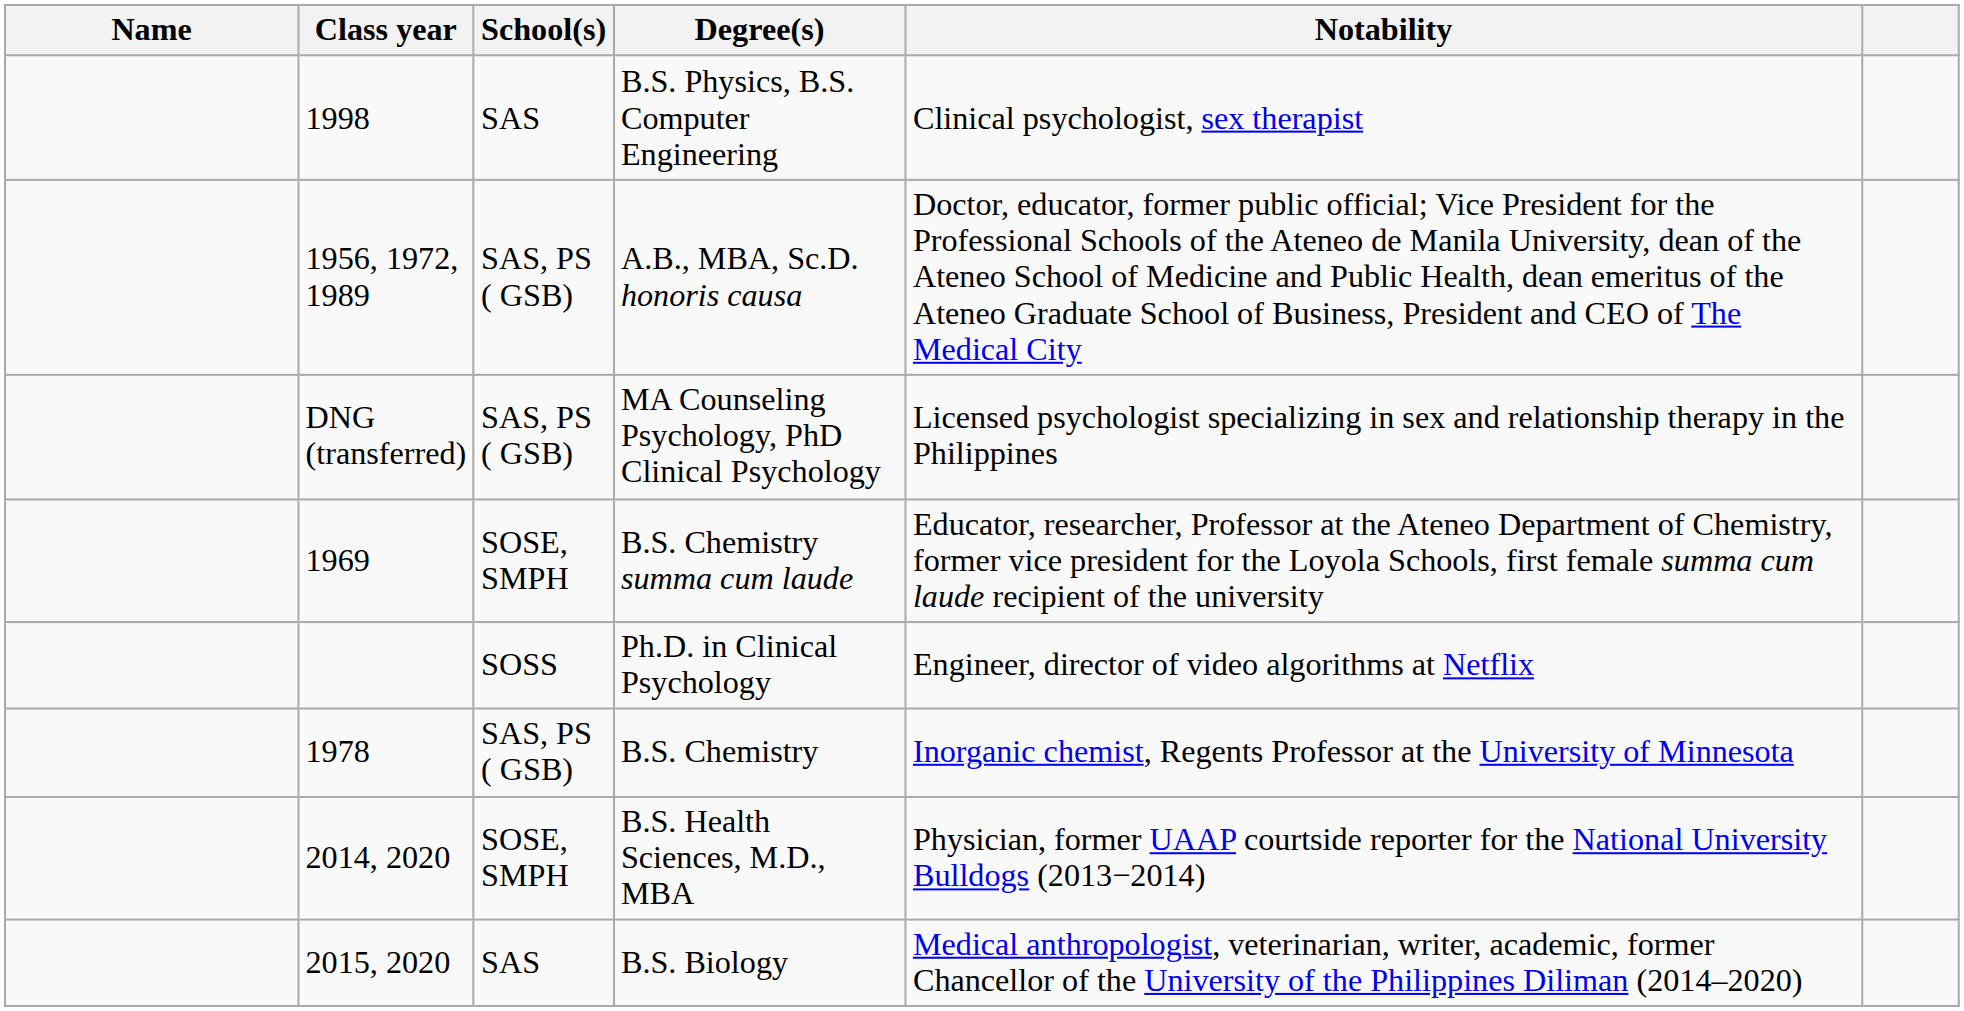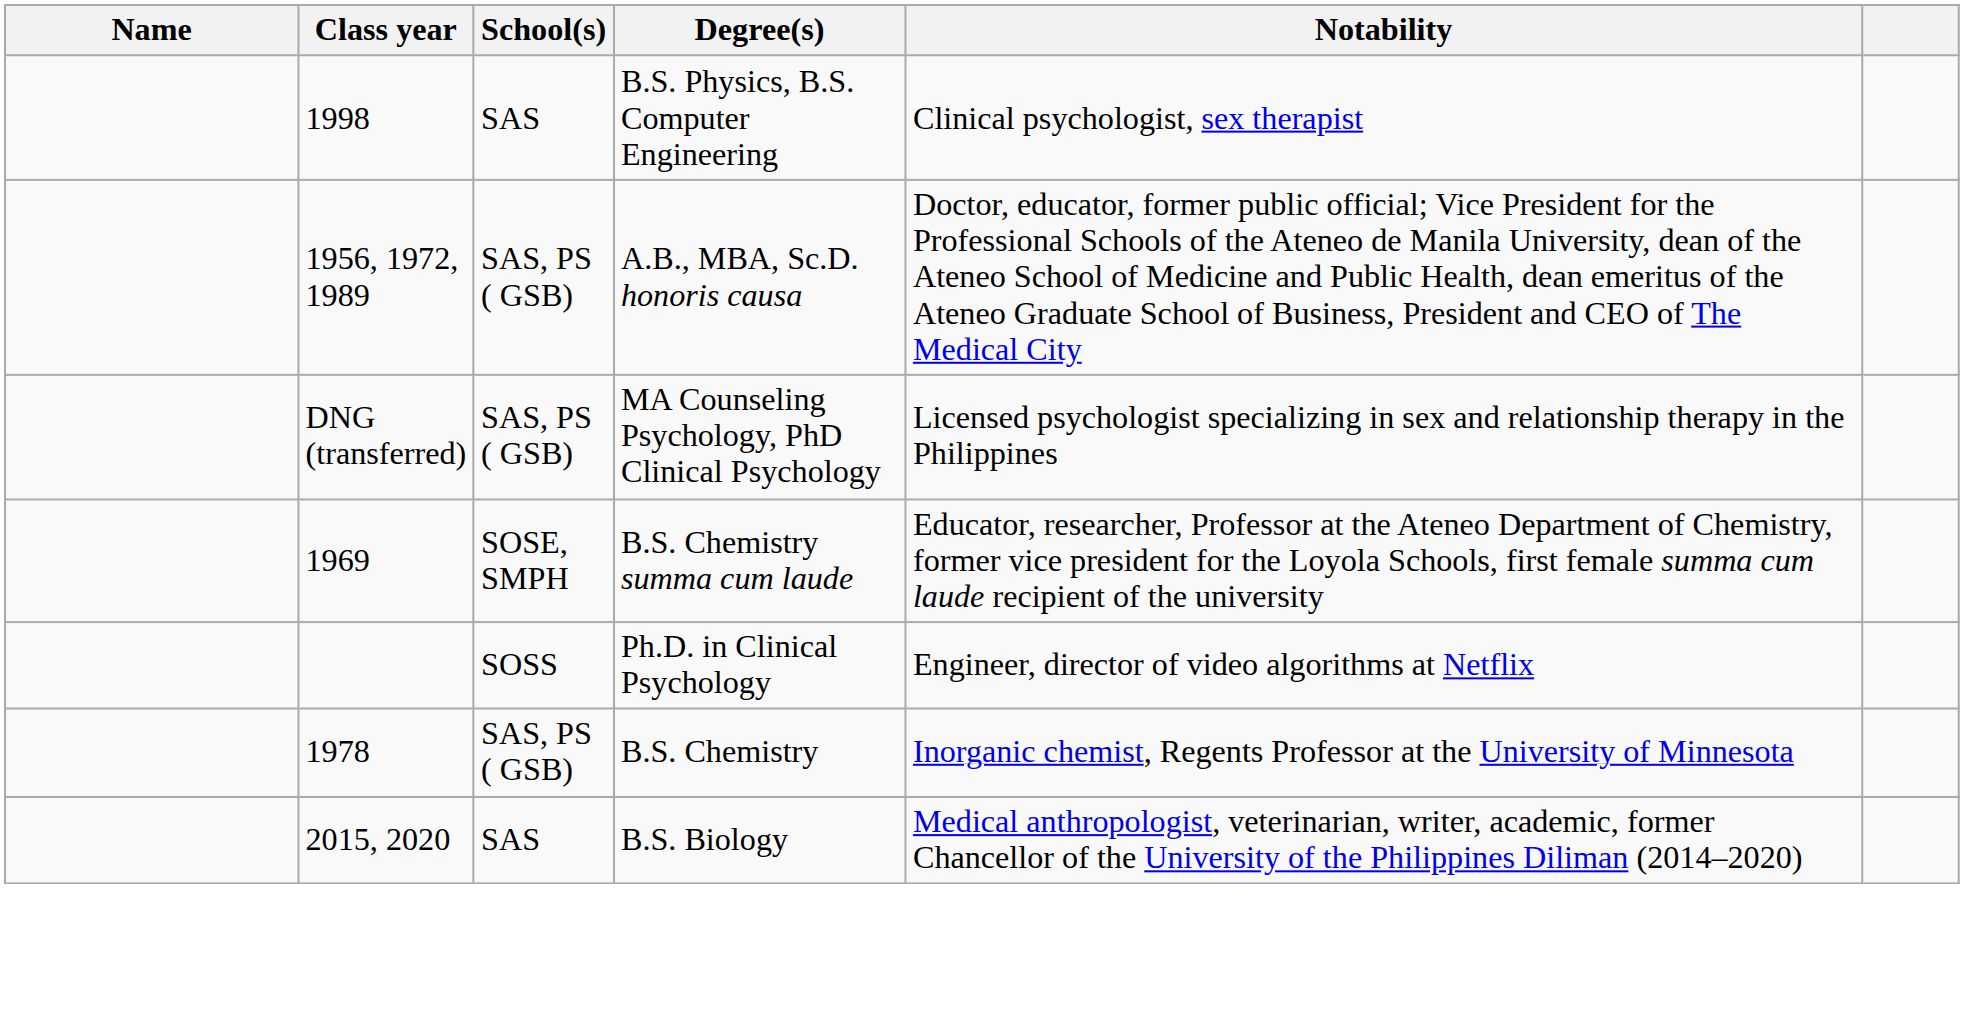- row: 2014, 2020 | SOSE, SMPH | B.S. Health Sciences, M.D., MBA | Physician, former UAAP courtside reporter for the National University Bulldogs (2013−2014)
